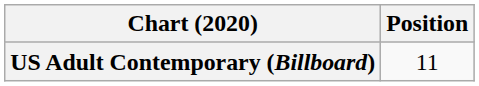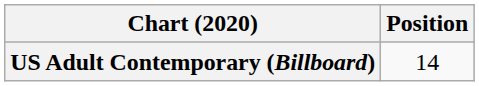US Adult Contemporary (Billboard) | Position: 11 -> 14
